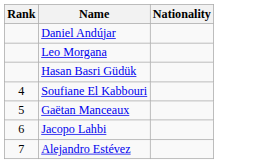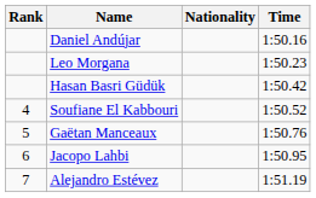+ column: Time | 1:50.16 | 1:50.23 | 1:50.42 | 1:50.52 | 1:50.76 | 1:50.95 | 1:51.19
